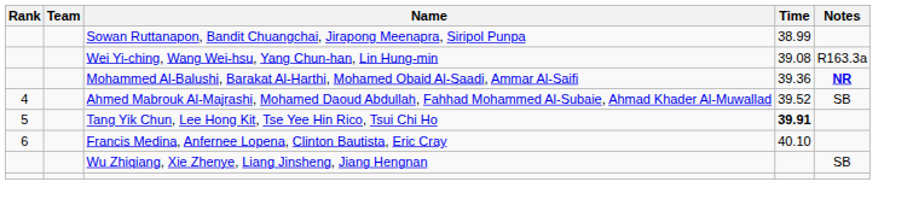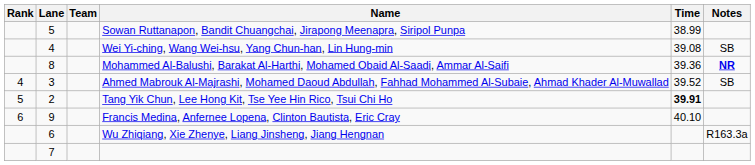+ column: Lane | 5 | 4 | 8 | 3 | 2 | 9 | 6 | 7
Wei Yi-ching, Wang Wei-hsu, Yang Chun-han, Lin Hung-min | Notes: R163.3a -> SB
Wu Zhiqiang, Xie Zhenye, Liang Jinsheng, Jiang Hengnan | Notes: SB -> R163.3a
